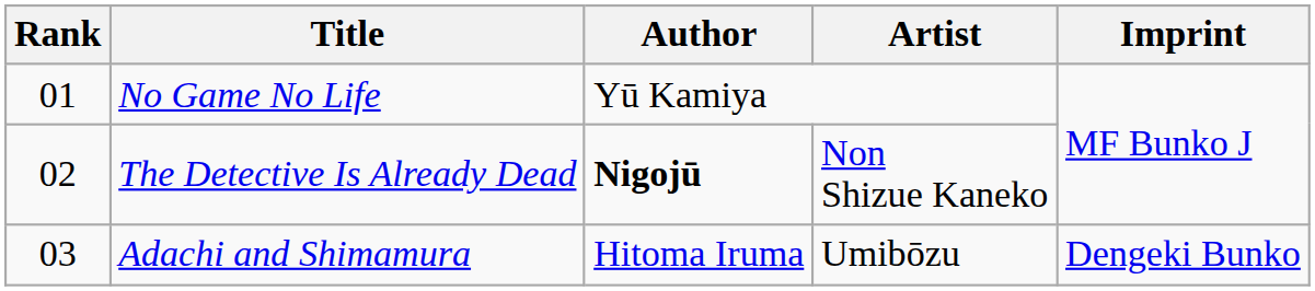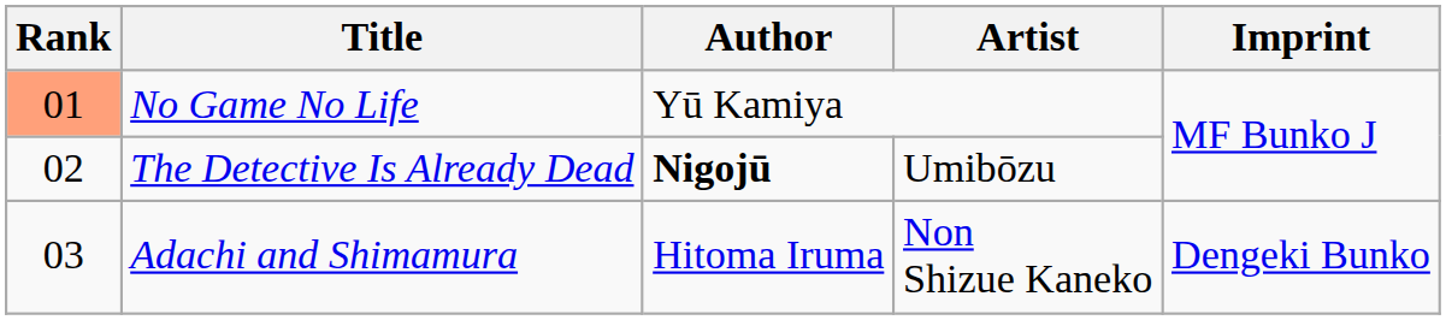No Game No Life | Rank: no background -> lightsalmon background
The Detective Is Already Dead | Artist: Non Shizue Kaneko -> Umibōzu
Adachi and Shimamura | Artist: Umibōzu -> Non Shizue Kaneko
